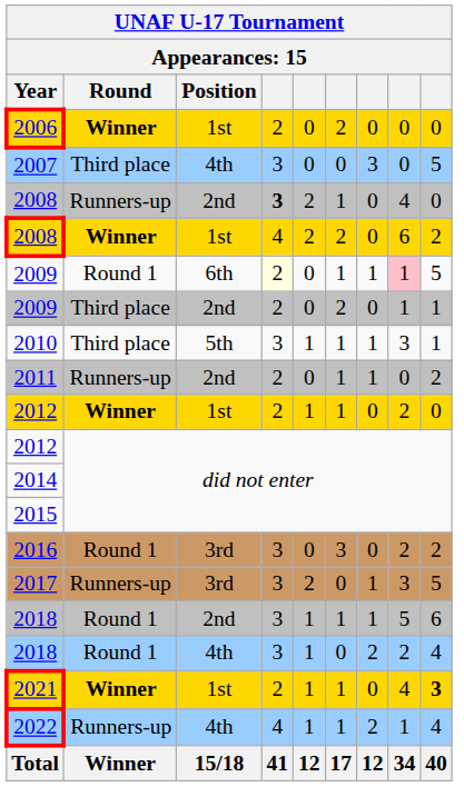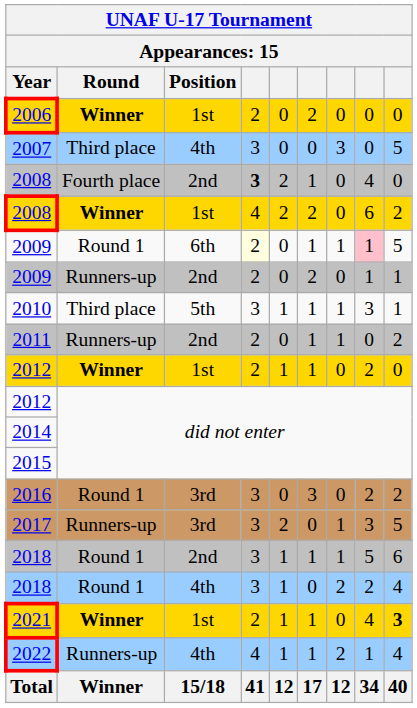2008 / 2nd | Round: Runners-up -> Fourth place
2009 / 2nd | Round: Third place -> Runners-up
